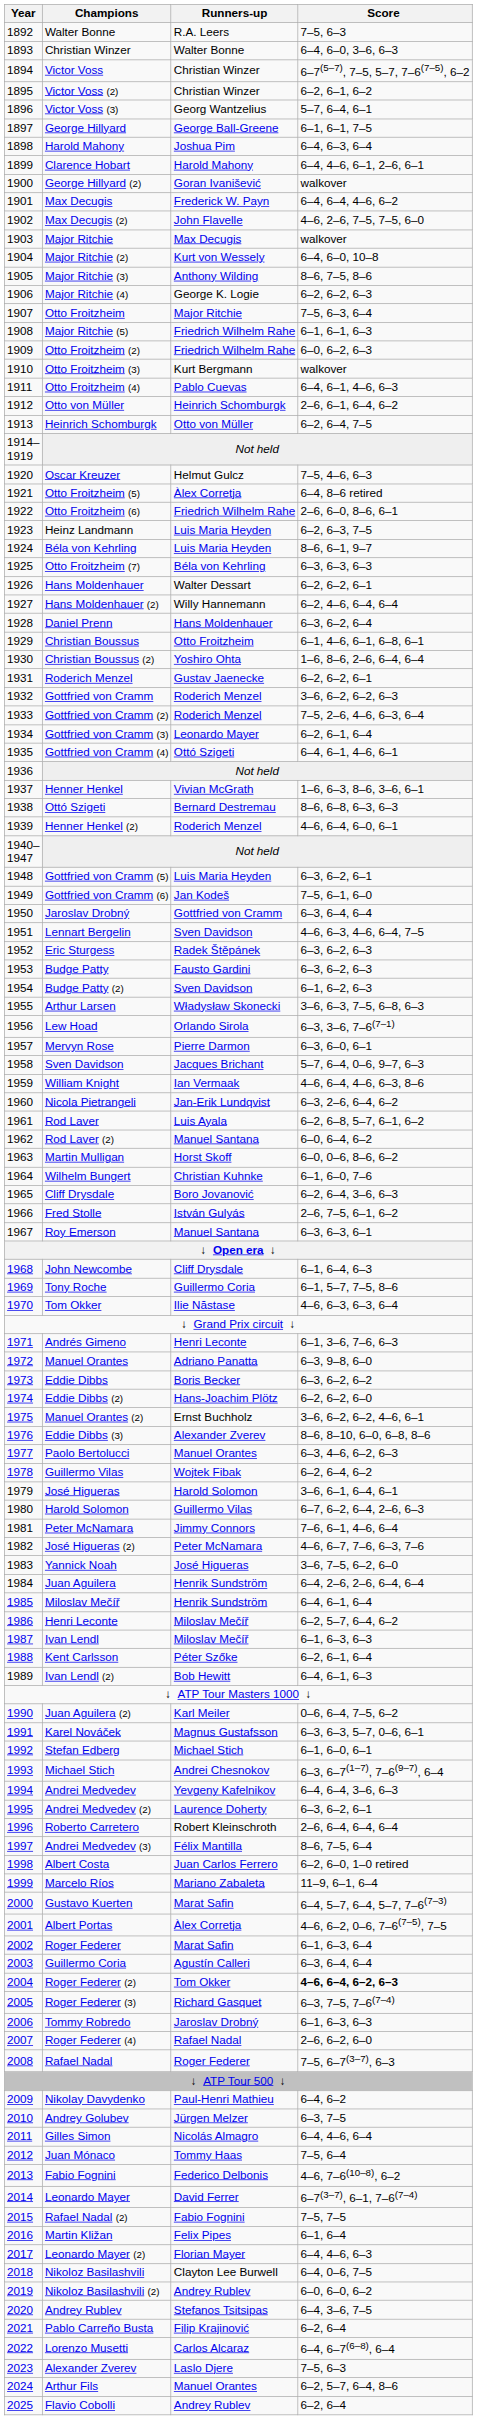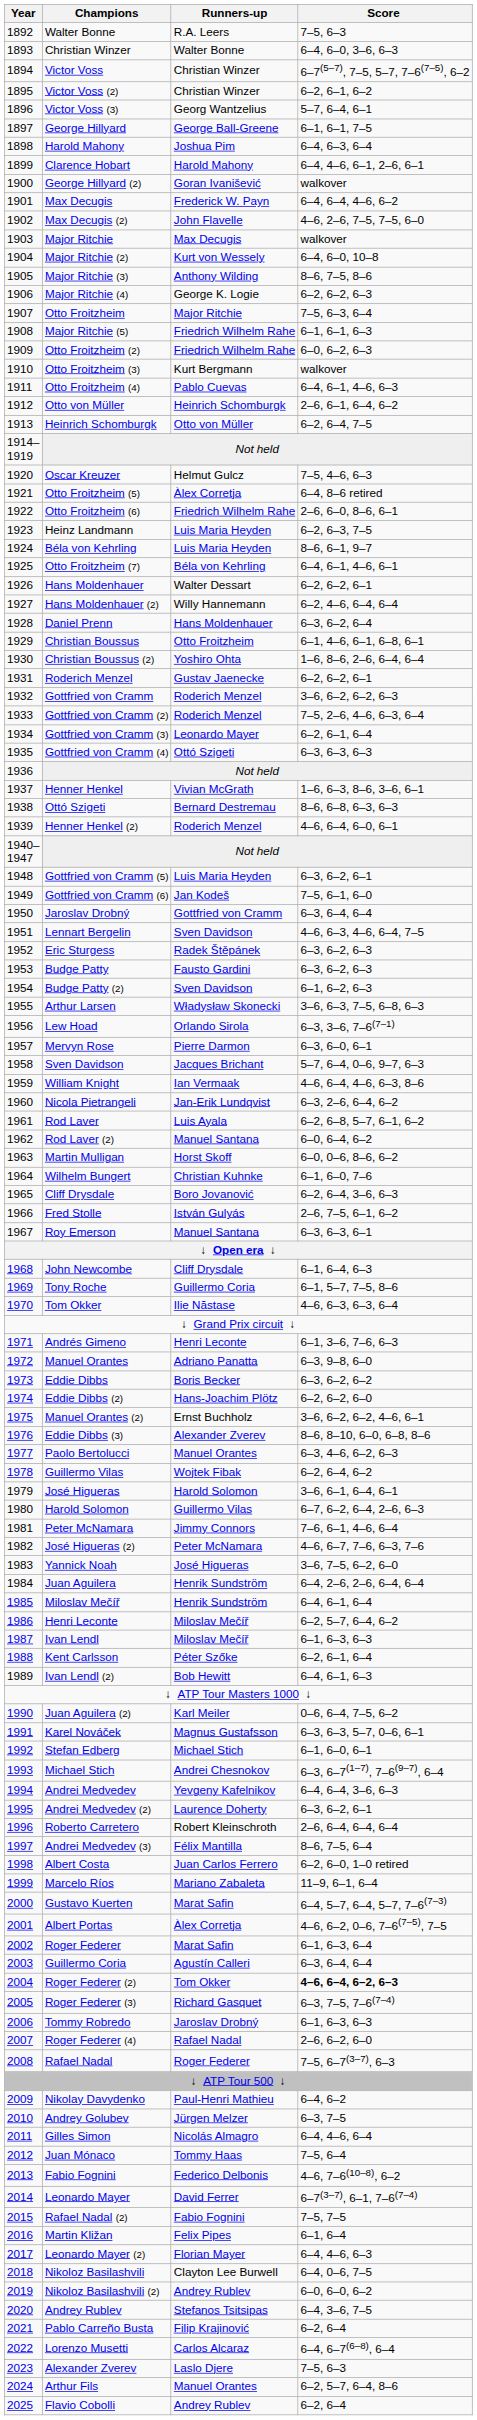Otto Froitzheim (7) | Score: 6–3, 6–3, 6–3 -> 6–4, 6–1, 4–6, 6–1
Gottfried von Cramm (4) | Score: 6–4, 6–1, 4–6, 6–1 -> 6–3, 6–3, 6–3
